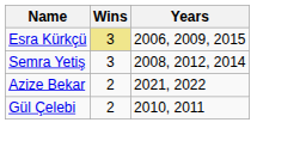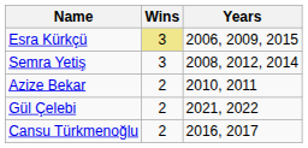Azize Bekar | Years: 2021, 2022 -> 2010, 2011
Gül Çelebi | Years: 2010, 2011 -> 2021, 2022
+ row: Cansu Türkmenoğlu | 2 | 2016, 2017
